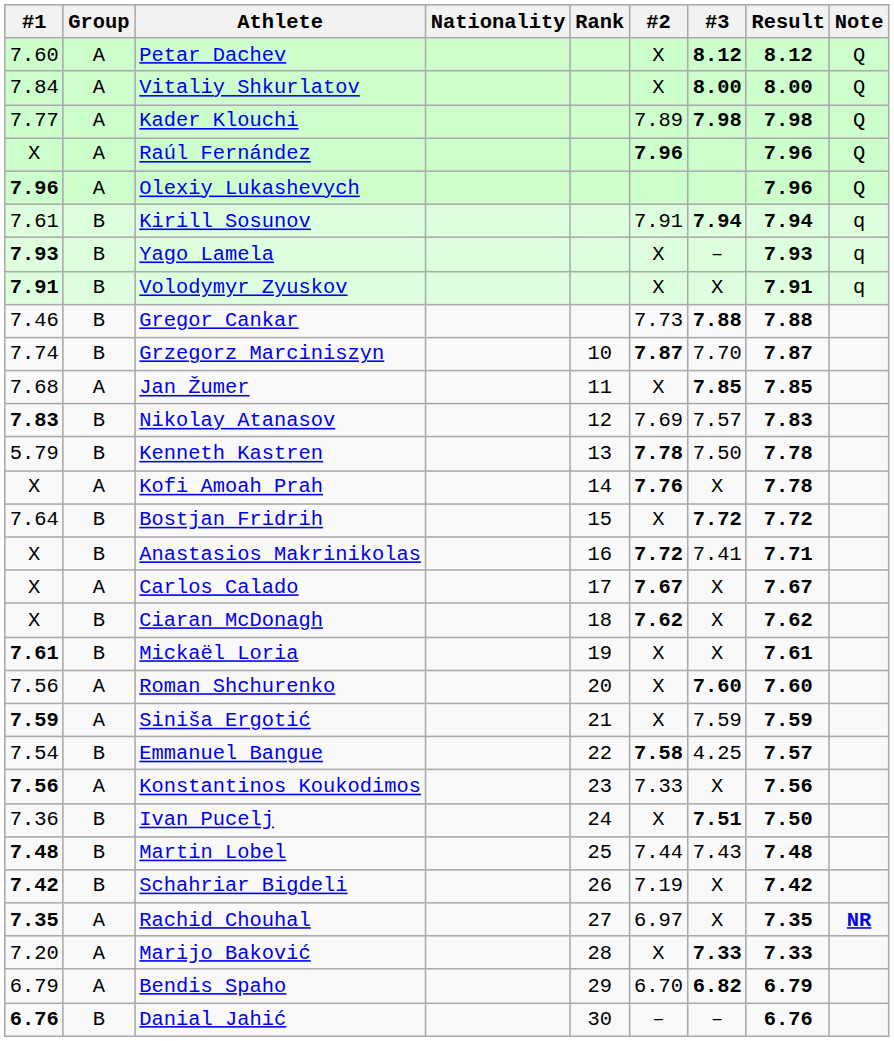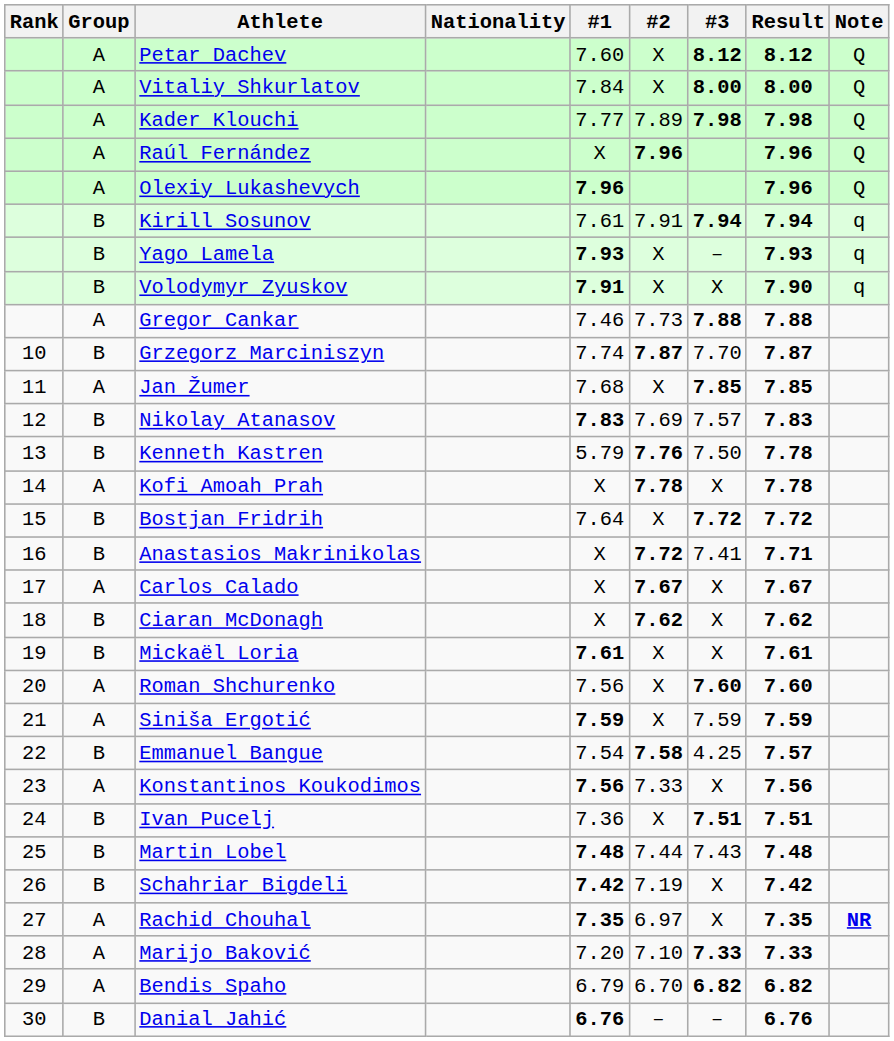columns swapped: Rank <-> #1
Volodymyr Zyuskov | Result: 7.91 -> 7.90
Gregor Cankar | Group: B -> A
Kenneth Kastren | #2: 7.78 -> 7.76
Kofi Amoah Prah | #2: 7.76 -> 7.78
Ivan Pucelj | Result: 7.50 -> 7.51
Marijo Baković | #2: X -> 7.10
Bendis Spaho | Result: 6.79 -> 6.82
